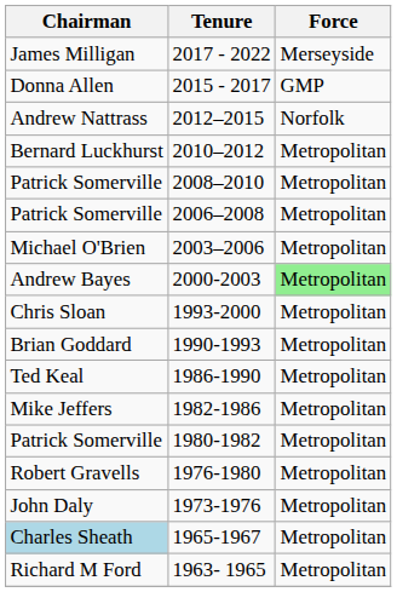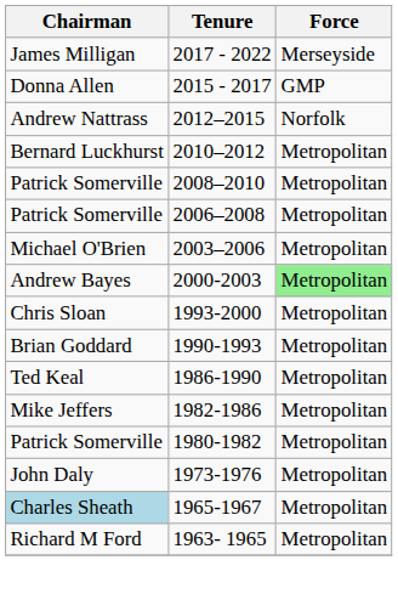- row: Robert Gravells | 1976-1980 | Metropolitan
